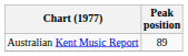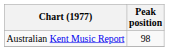Australian Kent Music Report | Peak position: 89 -> 98
